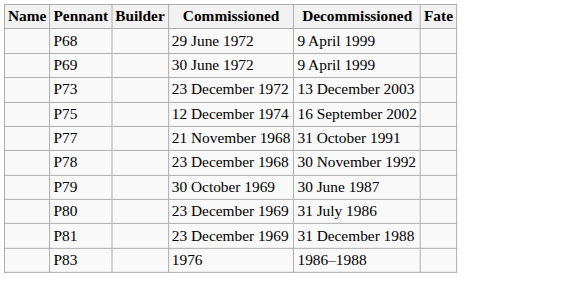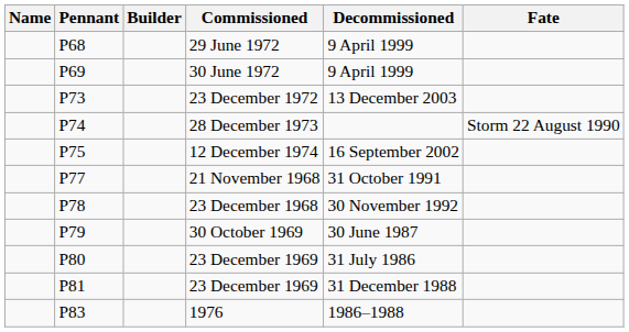+ row: P74 | 28 December 1973 | Storm 22 August 1990
